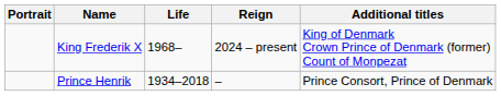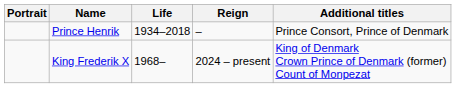rows swapped: Prince Henrik <-> King Frederik X
